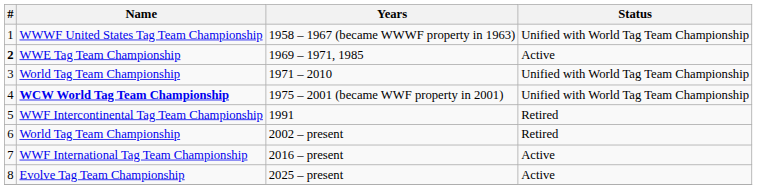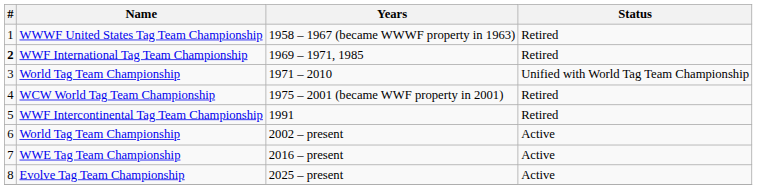1958 – 1967 (became WWWF property in 1963) | Status: Unified with World Tag Team Championship -> Retired
1969 – 1971, 1985 | Name: WWE Tag Team Championship -> WWF International Tag Team Championship
1969 – 1971, 1985 | Status: Active -> Retired
1975 – 2001 (became WWF property in 2001) | Name: bold -> normal
1975 – 2001 (became WWF property in 2001) | Status: Unified with World Tag Team Championship -> Retired
2002 – present | Status: Retired -> Active
2016 – present | Name: WWF International Tag Team Championship -> WWE Tag Team Championship
